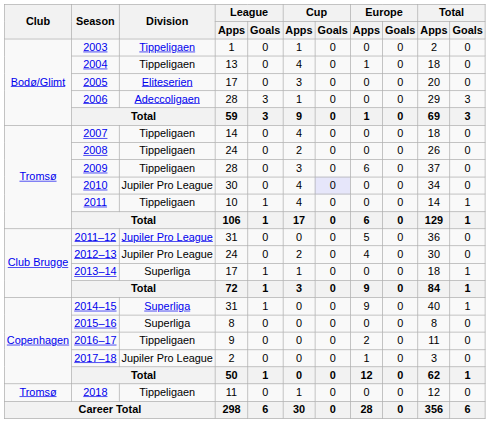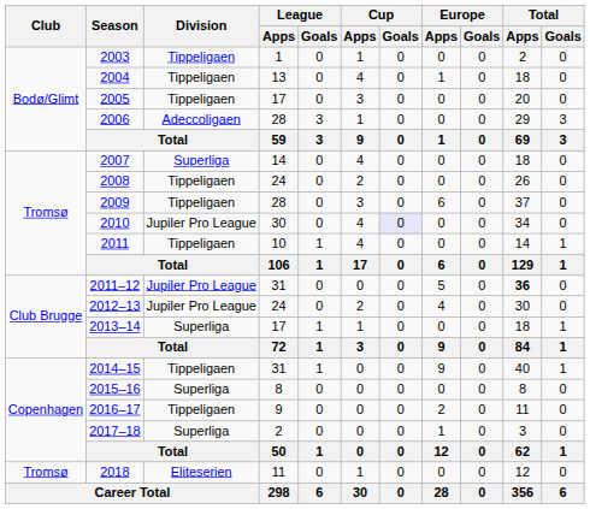2005 | Division: Eliteserien -> Tippeligaen
2007 | Division: Tippeligaen -> Superliga
2011–12 | Total / Apps: normal -> bold
2014–15 | Division: Superliga -> Tippeligaen
2017–18 | Division: Jupiler Pro League -> Superliga
2018 | Division: Tippeligaen -> Eliteserien
